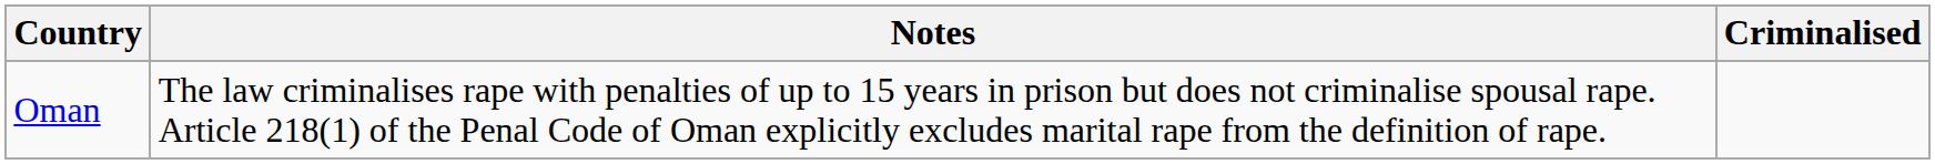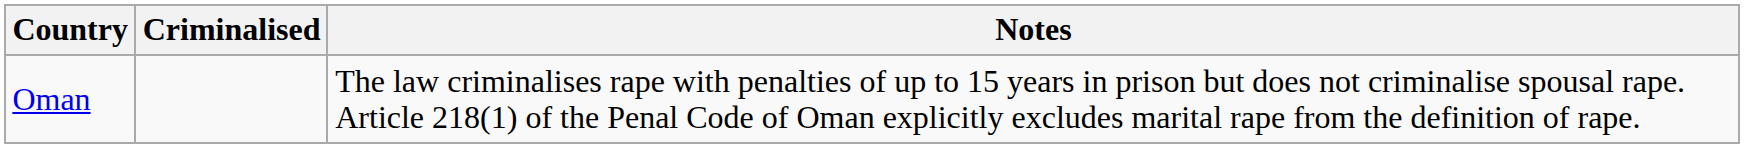columns swapped: Criminalised <-> Notes
